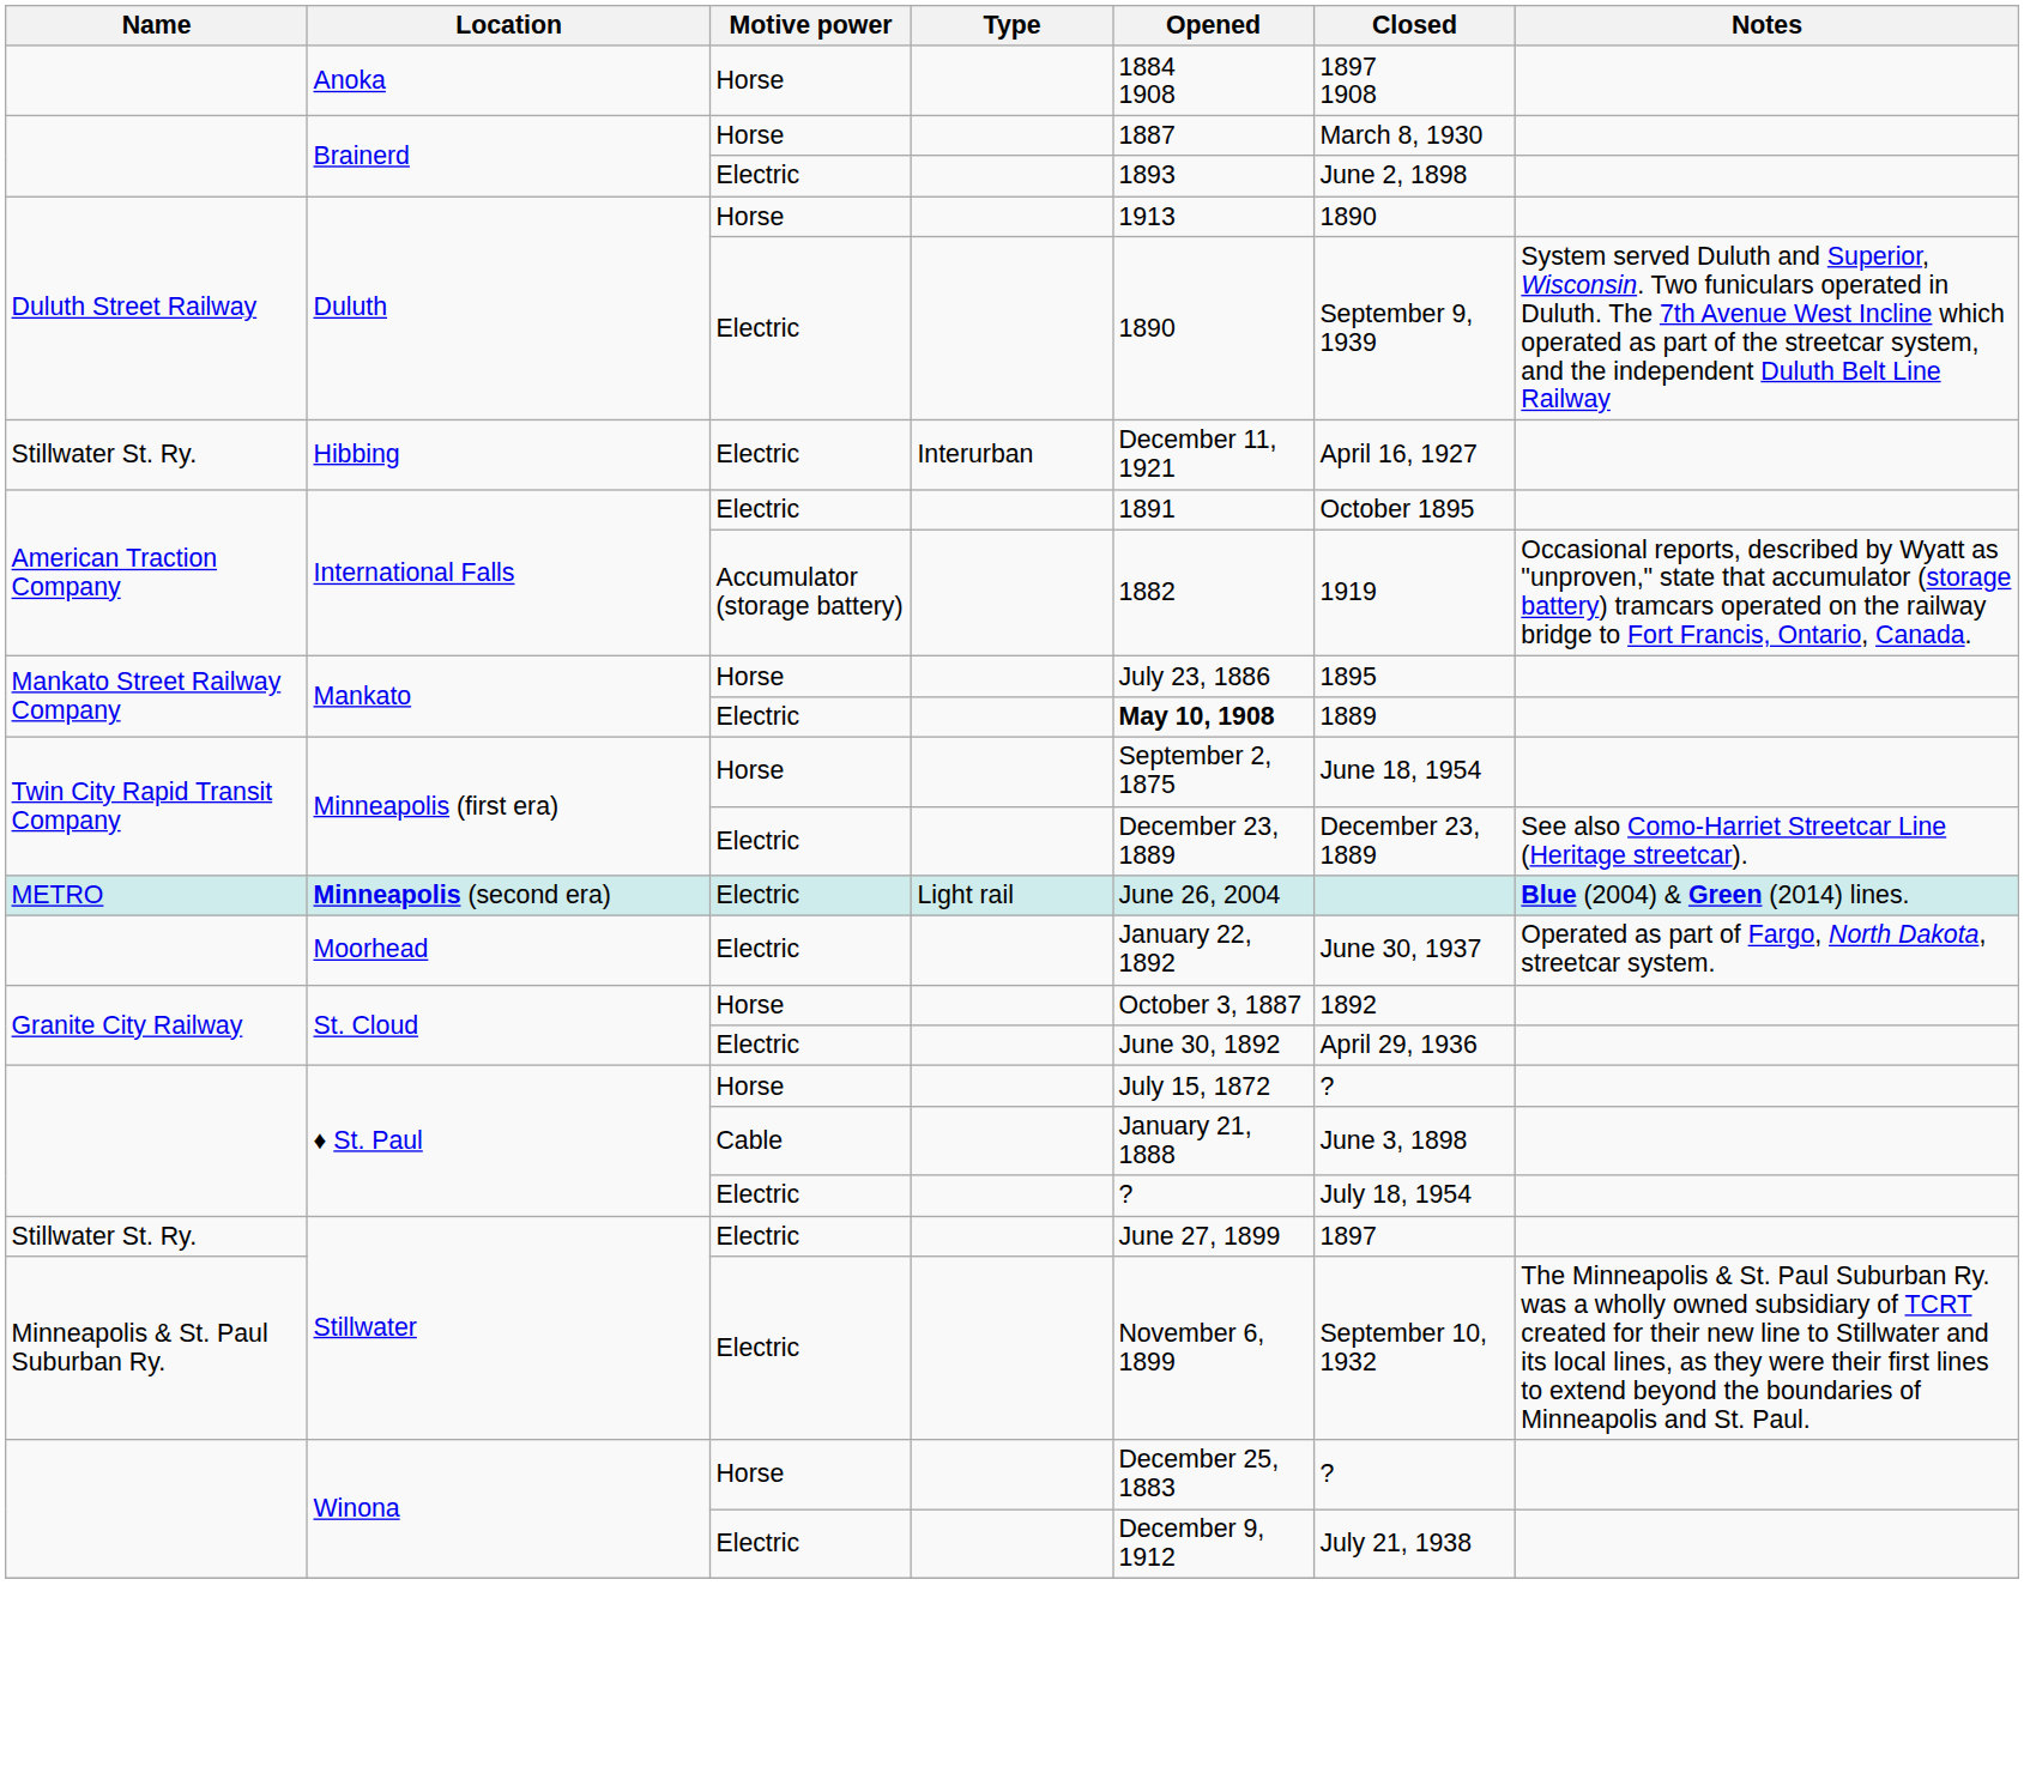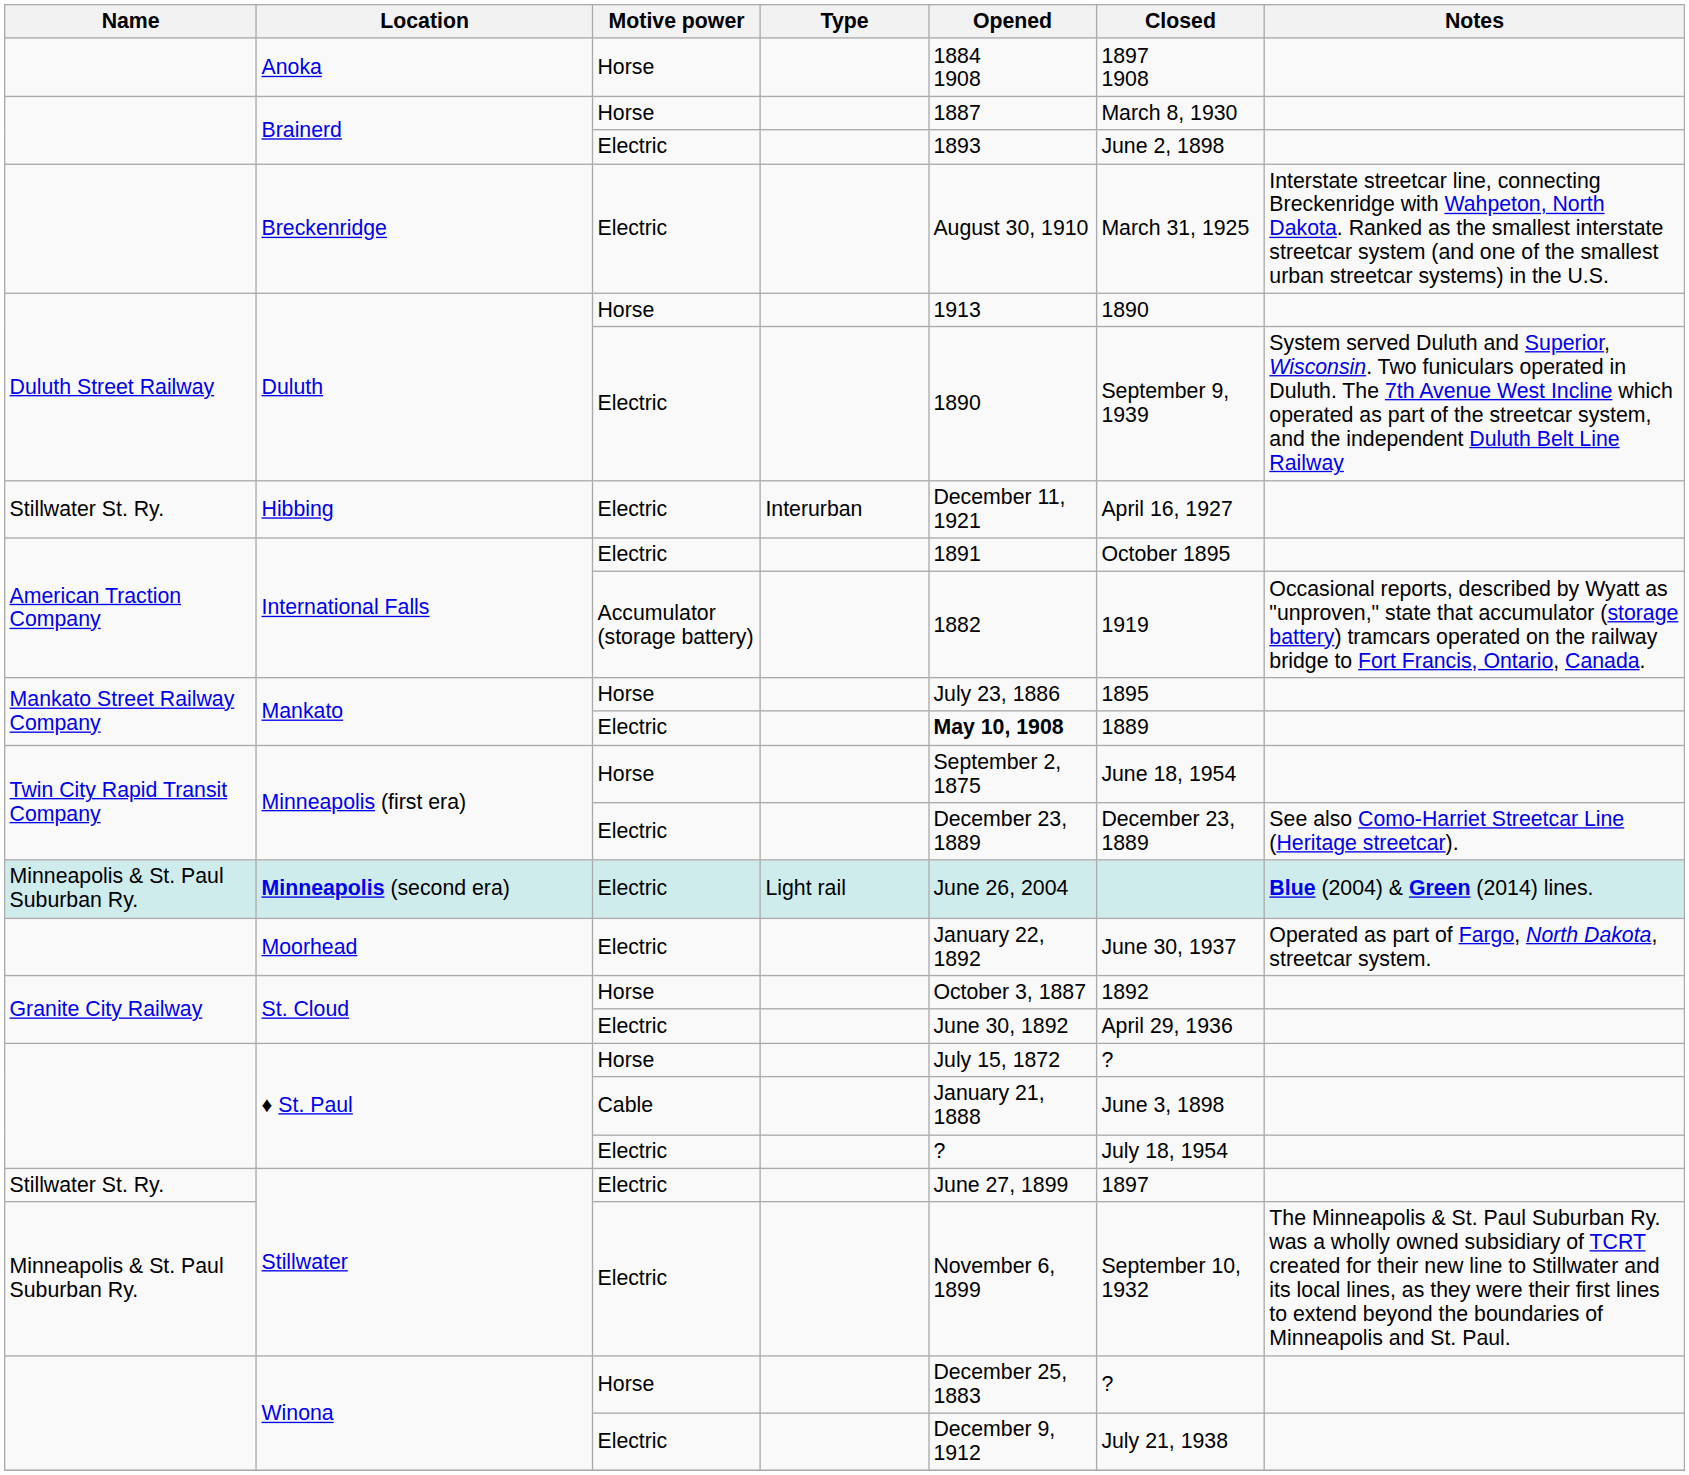+ row: Breckenridge | Electric | August 30, 1910 | March 31, 1925 | Interstate streetcar line, connecting Breckenridge with Wahpeton, North Dakota. Ranked as the smallest interstate streetcar system (and one of the smallest urban streetcar systems) in the U.S.
Minneapolis (second era) | Name: METRO -> Minneapolis & St. Paul Suburban Ry.
